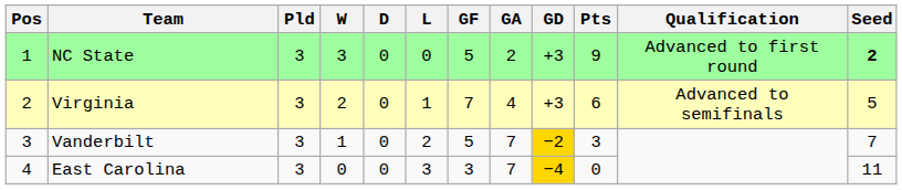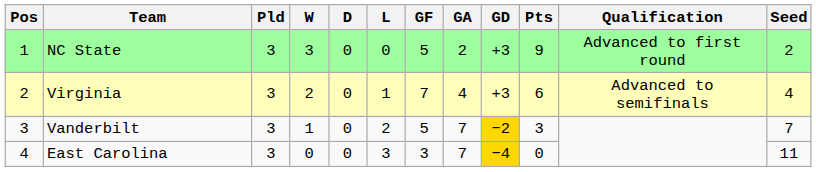NC State | Seed: bold -> normal
Virginia | Seed: 5 -> 4
